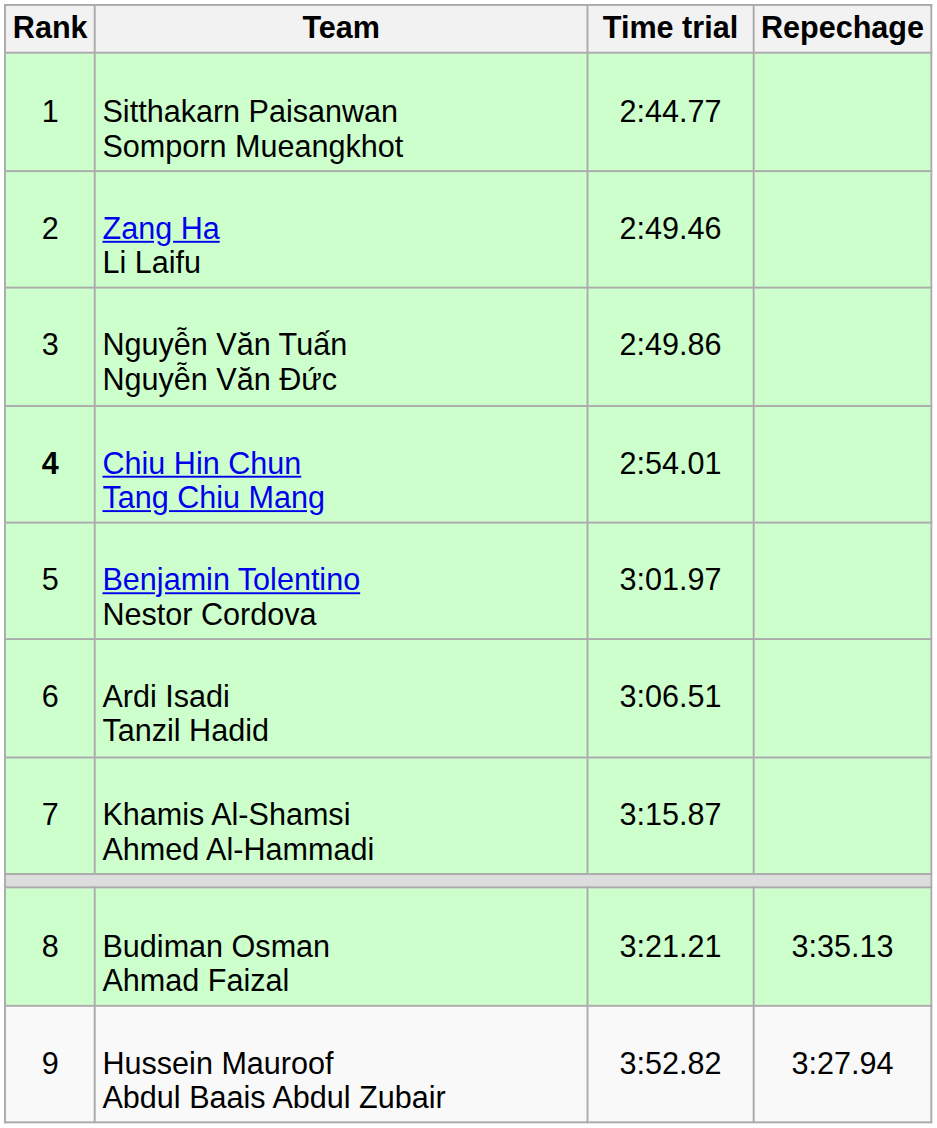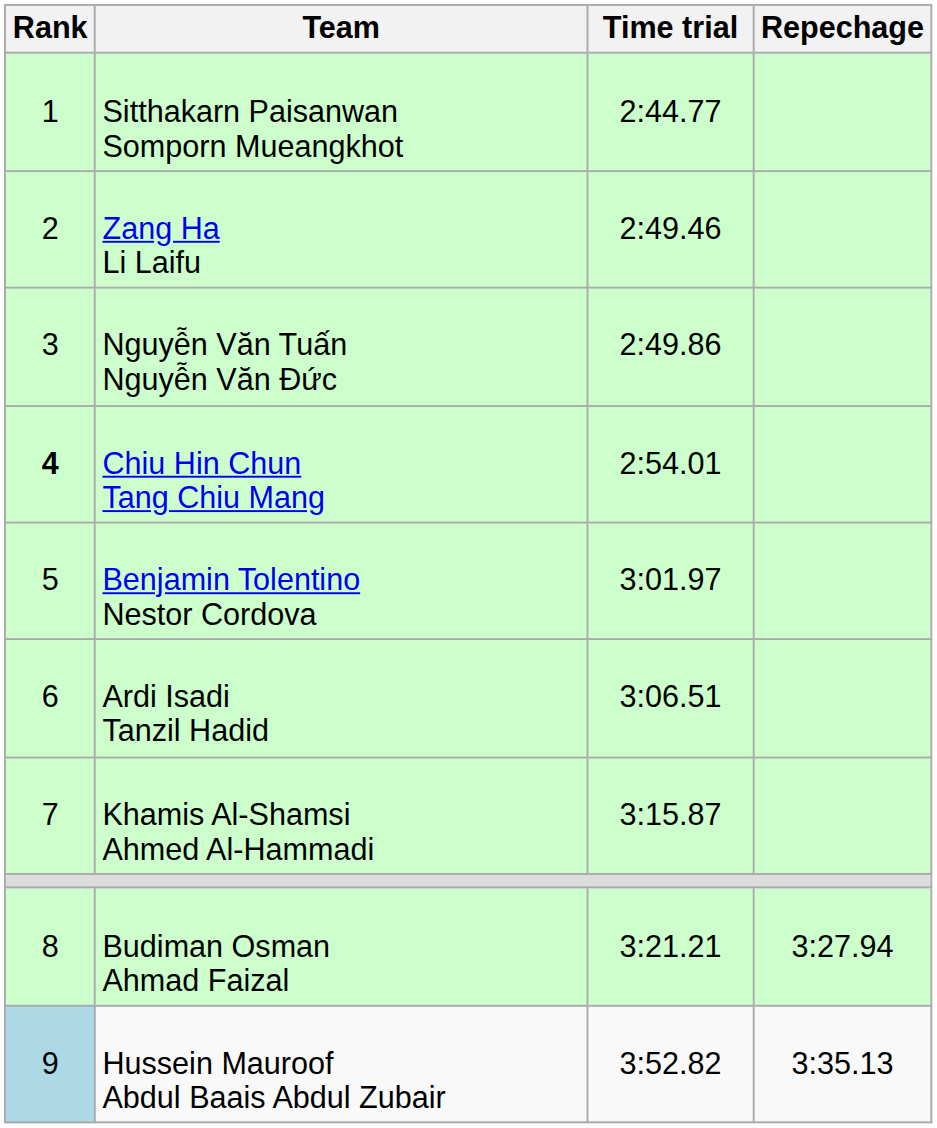Budiman Osman Ahmad Faizal | Repechage: 3:35.13 -> 3:27.94
Hussein Mauroof Abdul Baais Abdul Zubair | Rank: no background -> lightblue background
Hussein Mauroof Abdul Baais Abdul Zubair | Repechage: 3:27.94 -> 3:35.13
